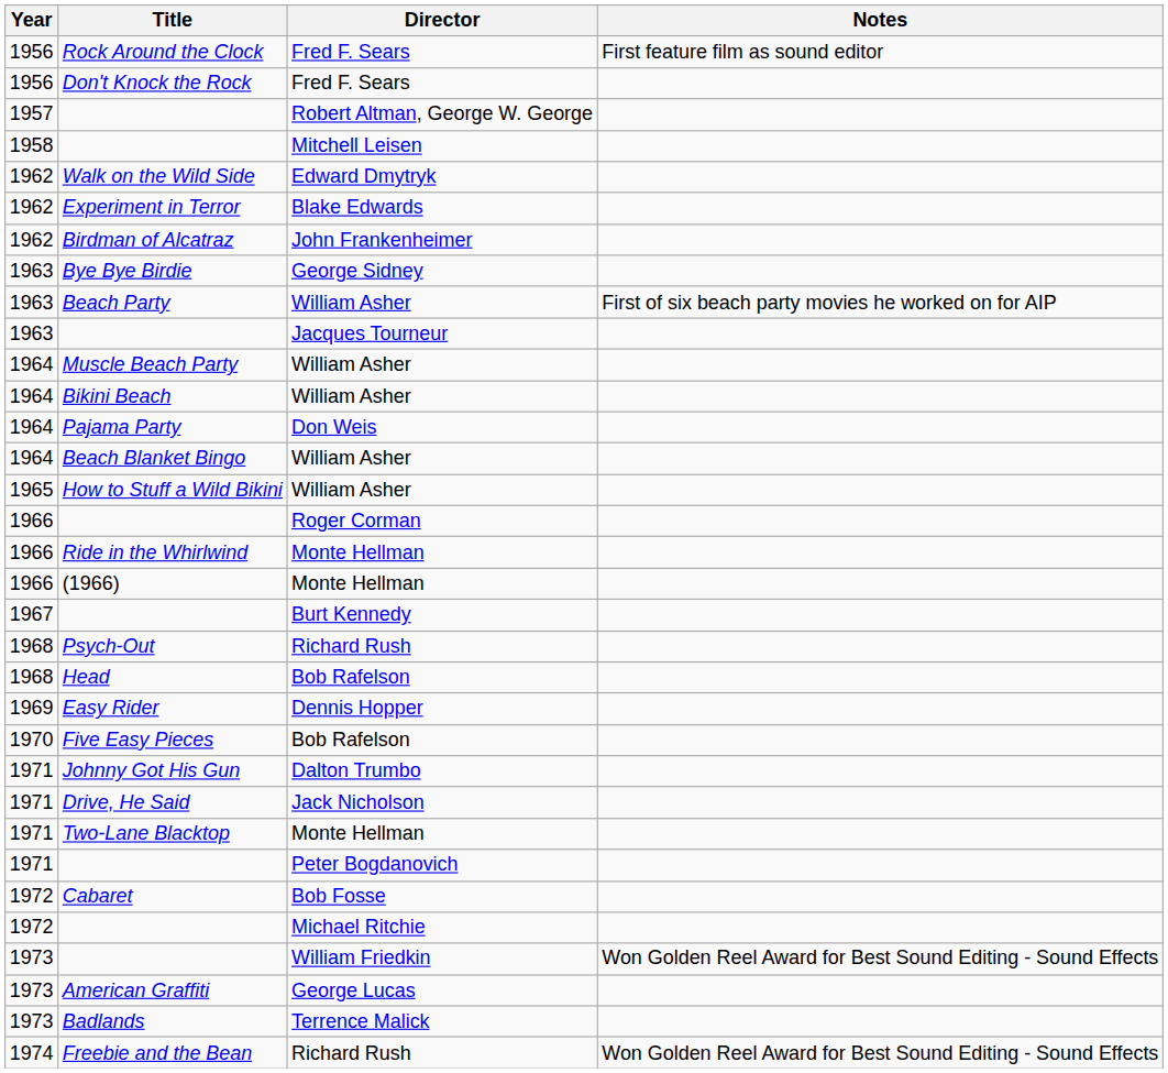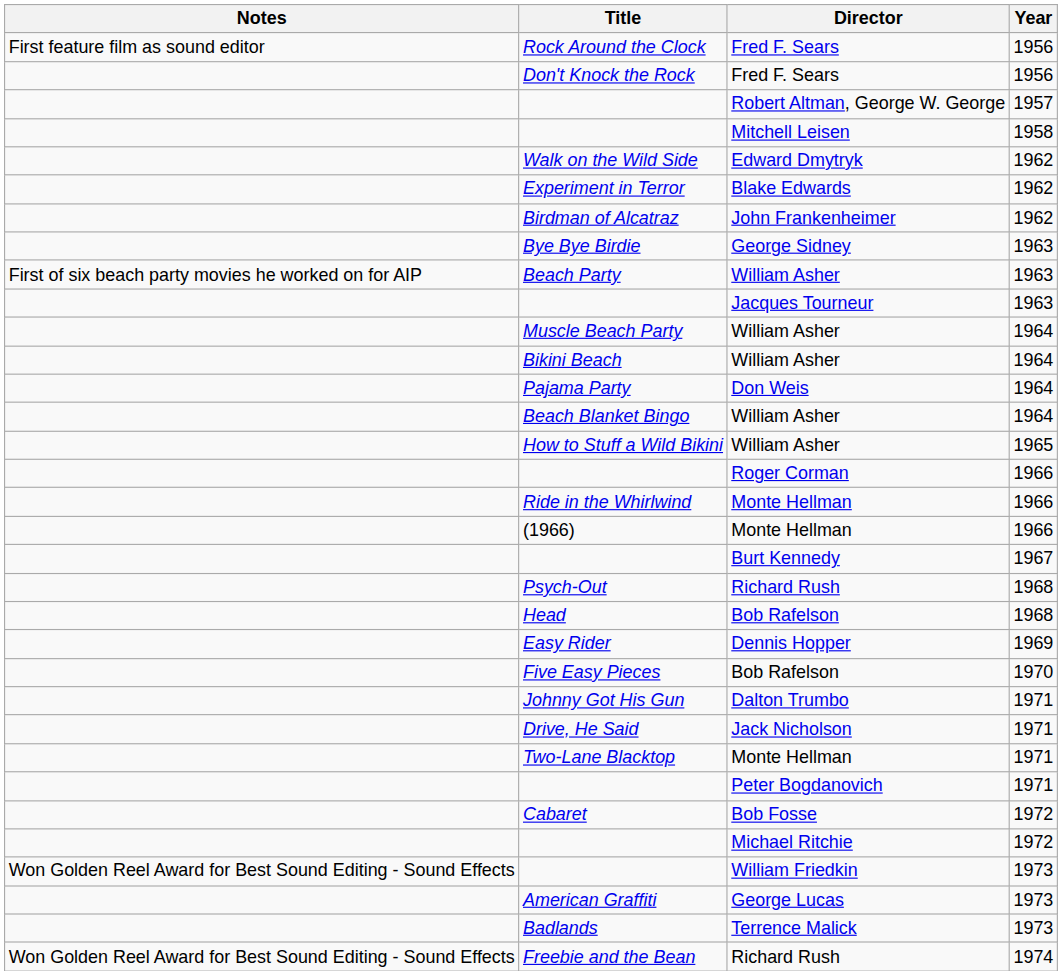columns swapped: Year <-> Notes
